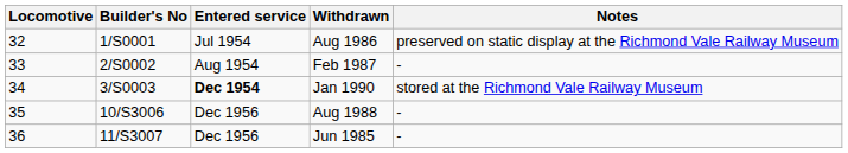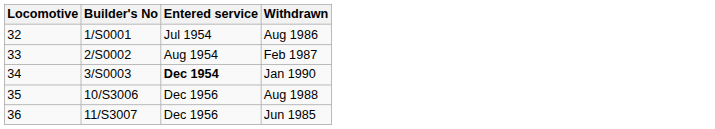- column: Notes | preserved on static display at the Richmond Vale Railway Museum | - | stored at the Richmond Vale Railway Museum | - | -
